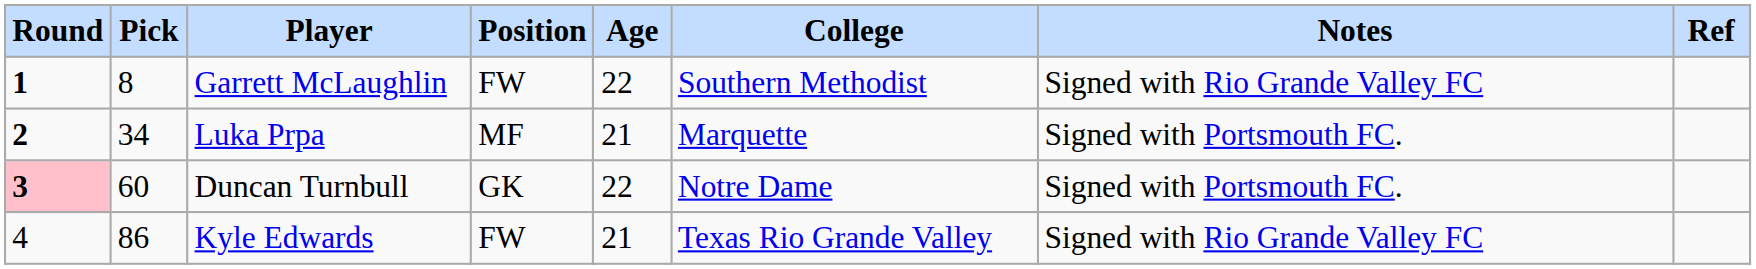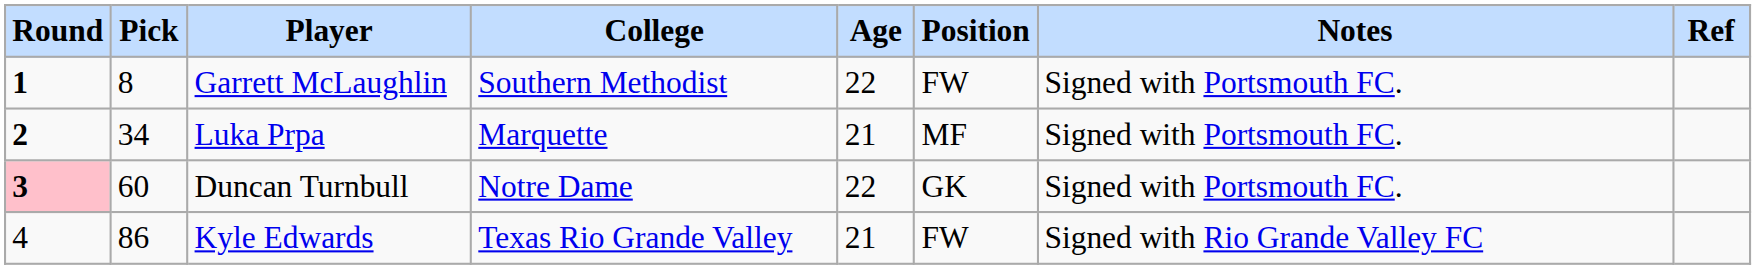columns swapped: Position <-> College
Garrett McLaughlin | Notes: Signed with Rio Grande Valley FC -> Signed with Portsmouth FC.
